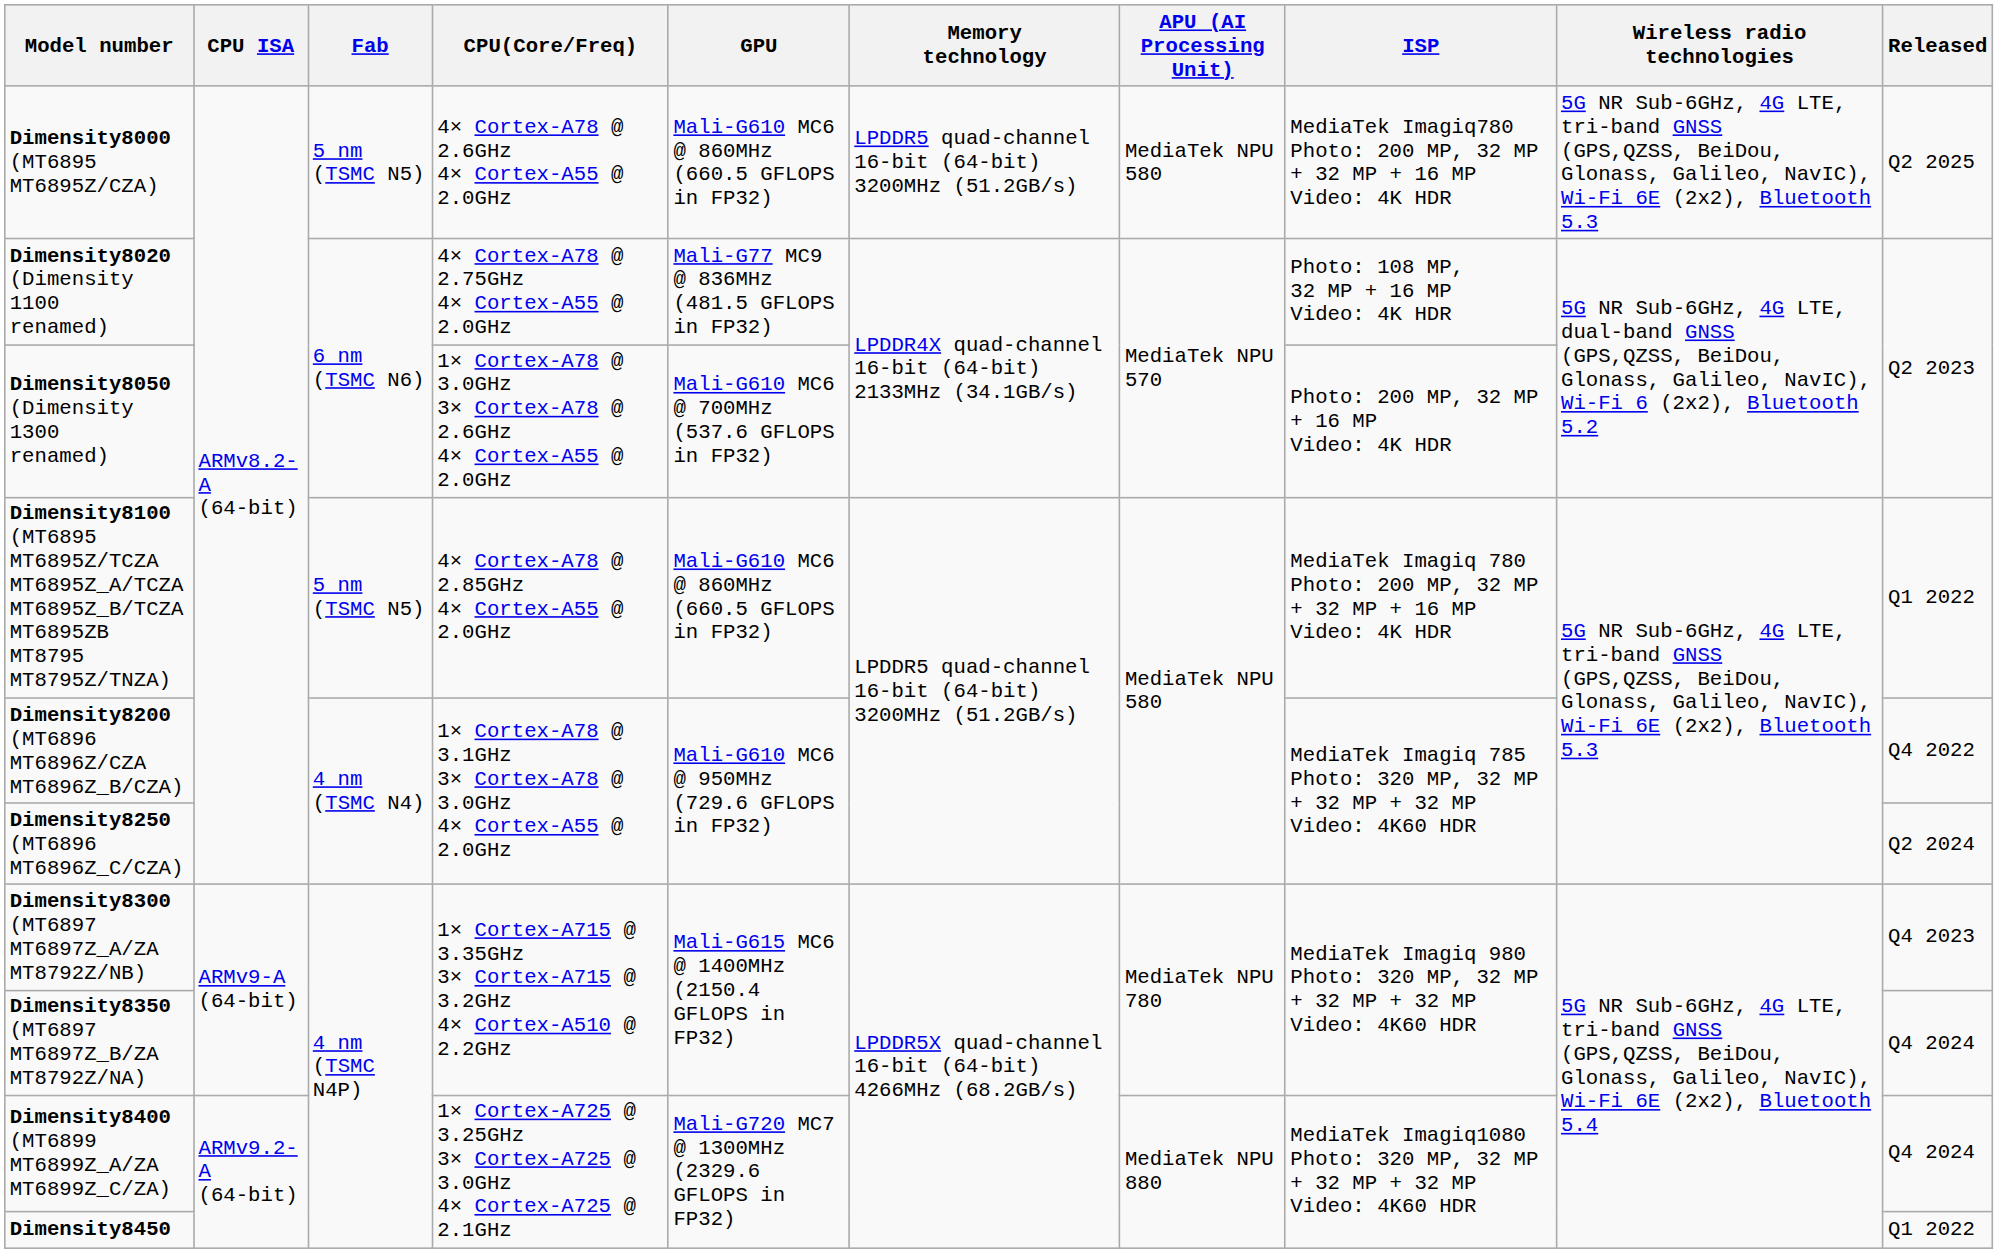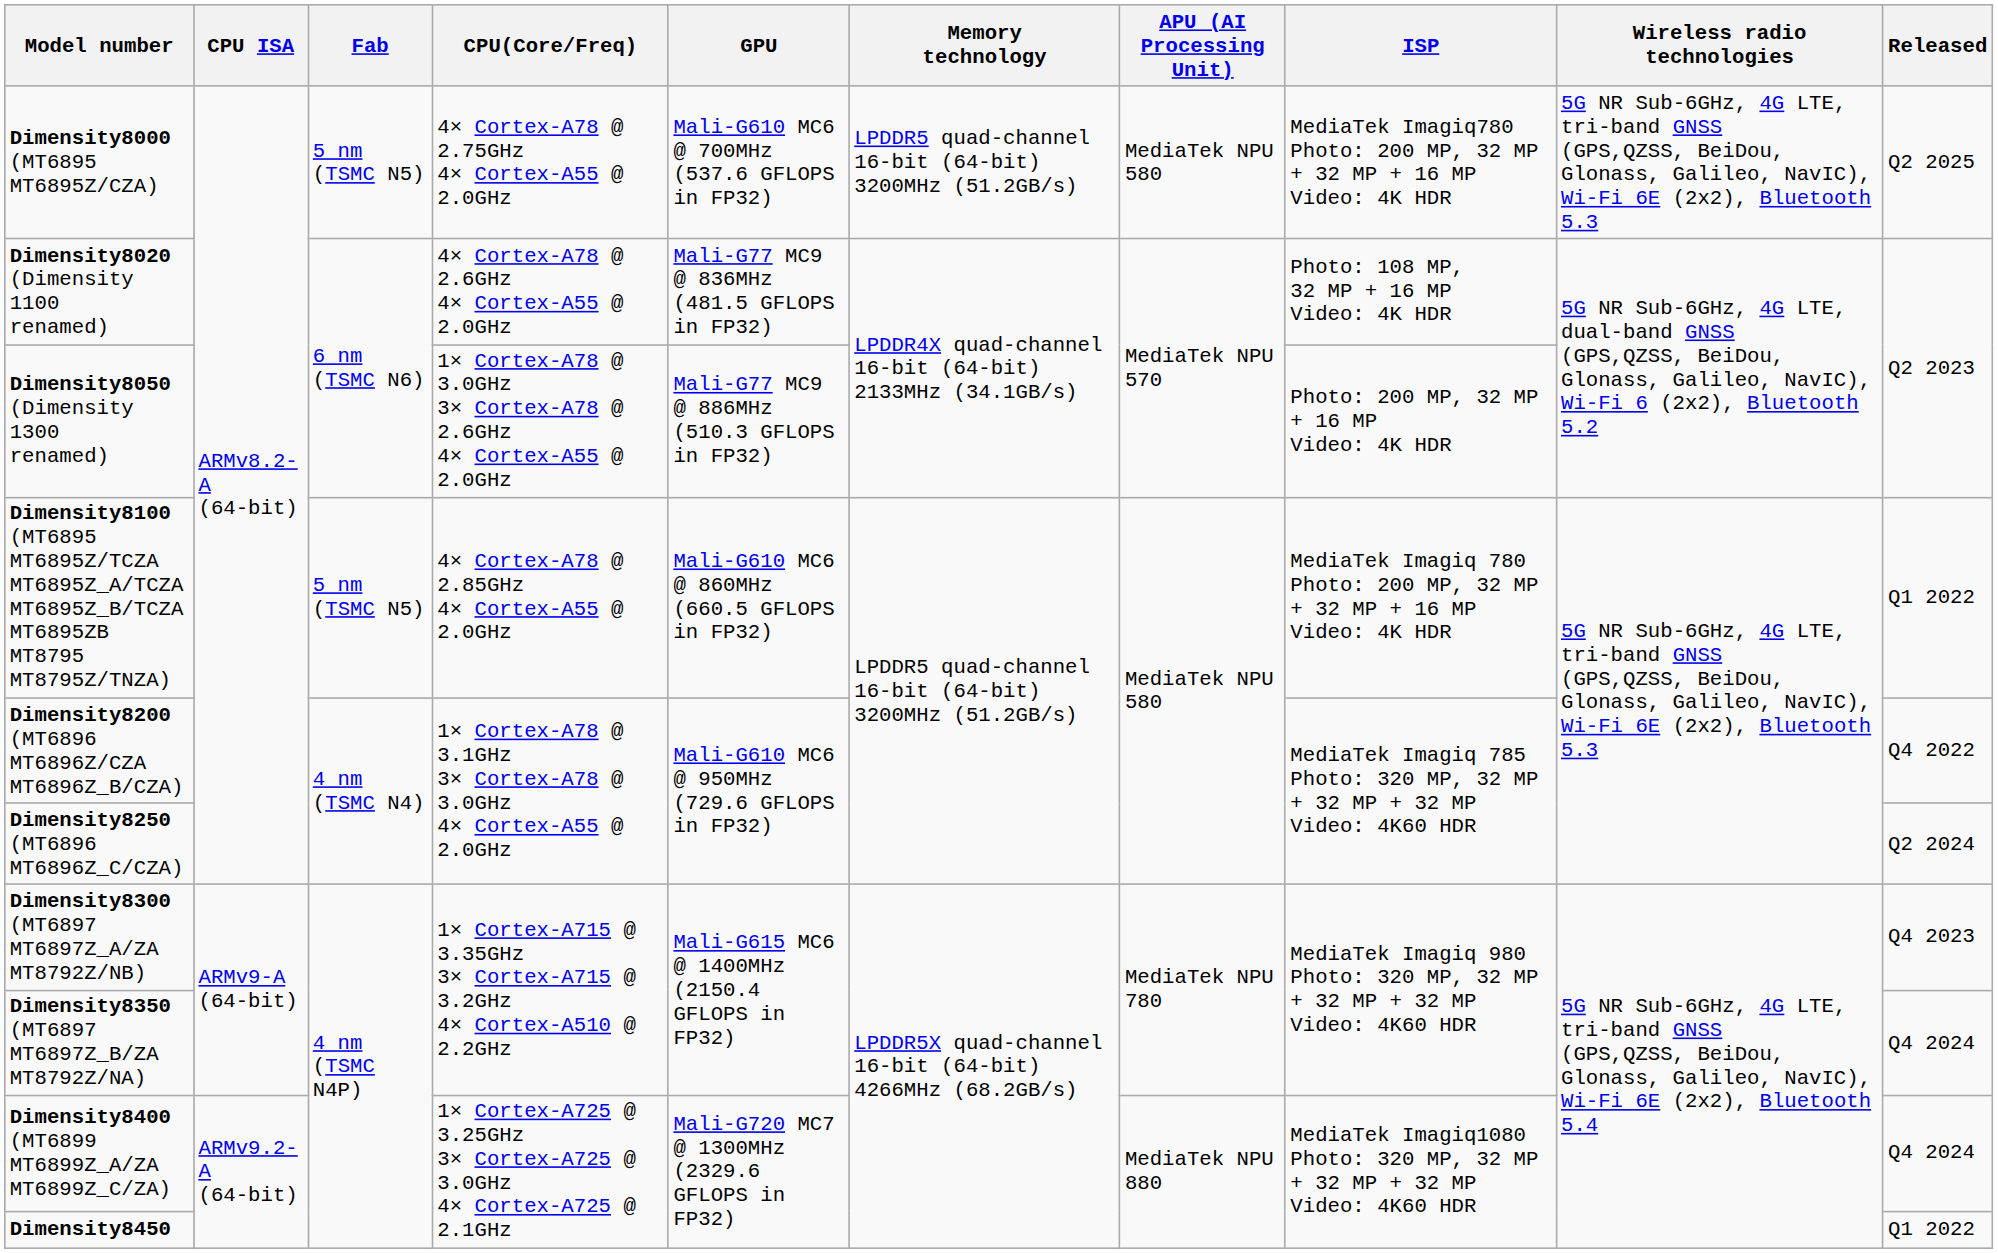Dimensity8000 (MT6895 MT6895Z/CZA) | CPU(Core/Freq): 4× Cortex-A78 @ 2.6GHz 4× Cortex-A55 @ 2.0GHz -> 4× Cortex-A78 @ 2.75GHz 4× Cortex-A55 @ 2.0GHz
Dimensity8000 (MT6895 MT6895Z/CZA) | GPU: Mali-G610 MC6 @ 860MHz (660.5 GFLOPS in FP32) -> Mali-G610 MC6 @ 700MHz (537.6 GFLOPS in FP32)
Dimensity8020 (Dimensity 1100 renamed) | CPU(Core/Freq): 4× Cortex-A78 @ 2.75GHz 4× Cortex-A55 @ 2.0GHz -> 4× Cortex-A78 @ 2.6GHz 4× Cortex-A55 @ 2.0GHz
Dimensity8050 (Dimensity 1300 renamed) | GPU: Mali-G610 MC6 @ 700MHz (537.6 GFLOPS in FP32) -> Mali-G77 MC9 @ 886MHz (510.3 GFLOPS in FP32)
